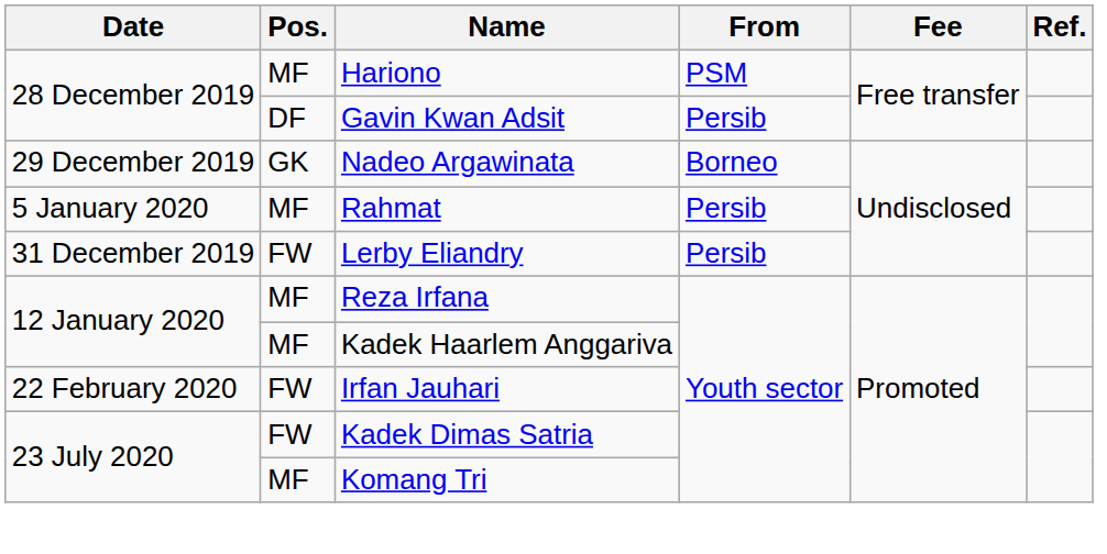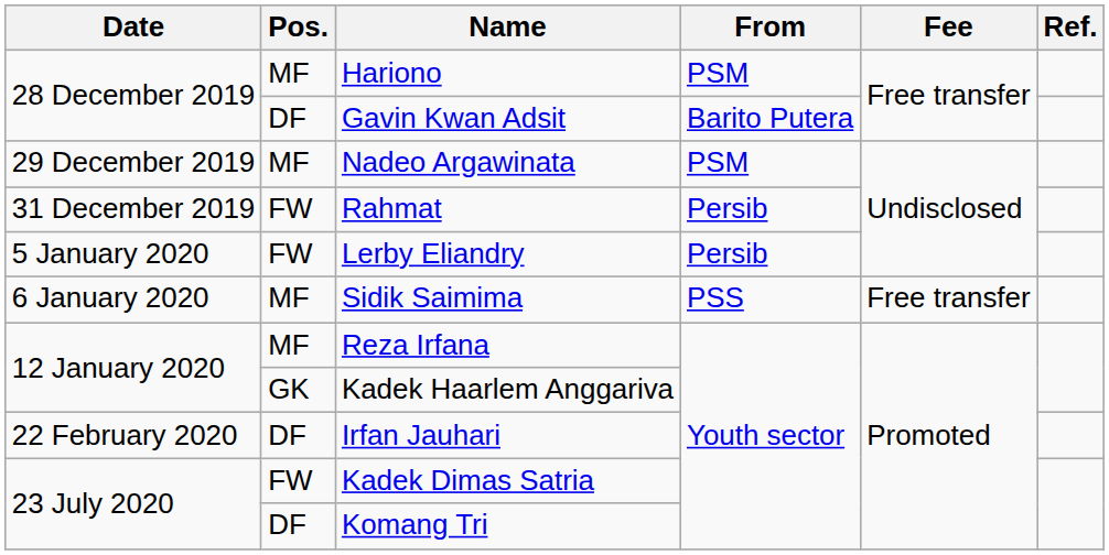Gavin Kwan Adsit | From: Persib -> Barito Putera
Nadeo Argawinata | Pos.: GK -> MF
Nadeo Argawinata | From: Borneo -> PSM
Rahmat | Date: 5 January 2020 -> 31 December 2019
Rahmat | Pos.: MF -> FW
Lerby Eliandry | Date: 31 December 2019 -> 5 January 2020
+ row: 6 January 2020 | MF | Sidik Saimima | PSS | Free transfer
Kadek Haarlem Anggariva | Pos.: MF -> GK
Irfan Jauhari | Pos.: FW -> DF
Komang Tri | Pos.: MF -> DF
